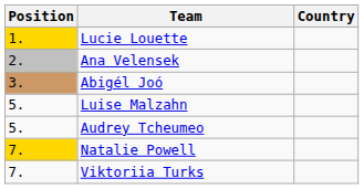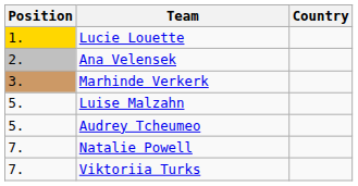- row: 3. | Abigél Joó
+ row: 3. | Marhinde Verkerk
Natalie Powell | Position: gold background -> no background
